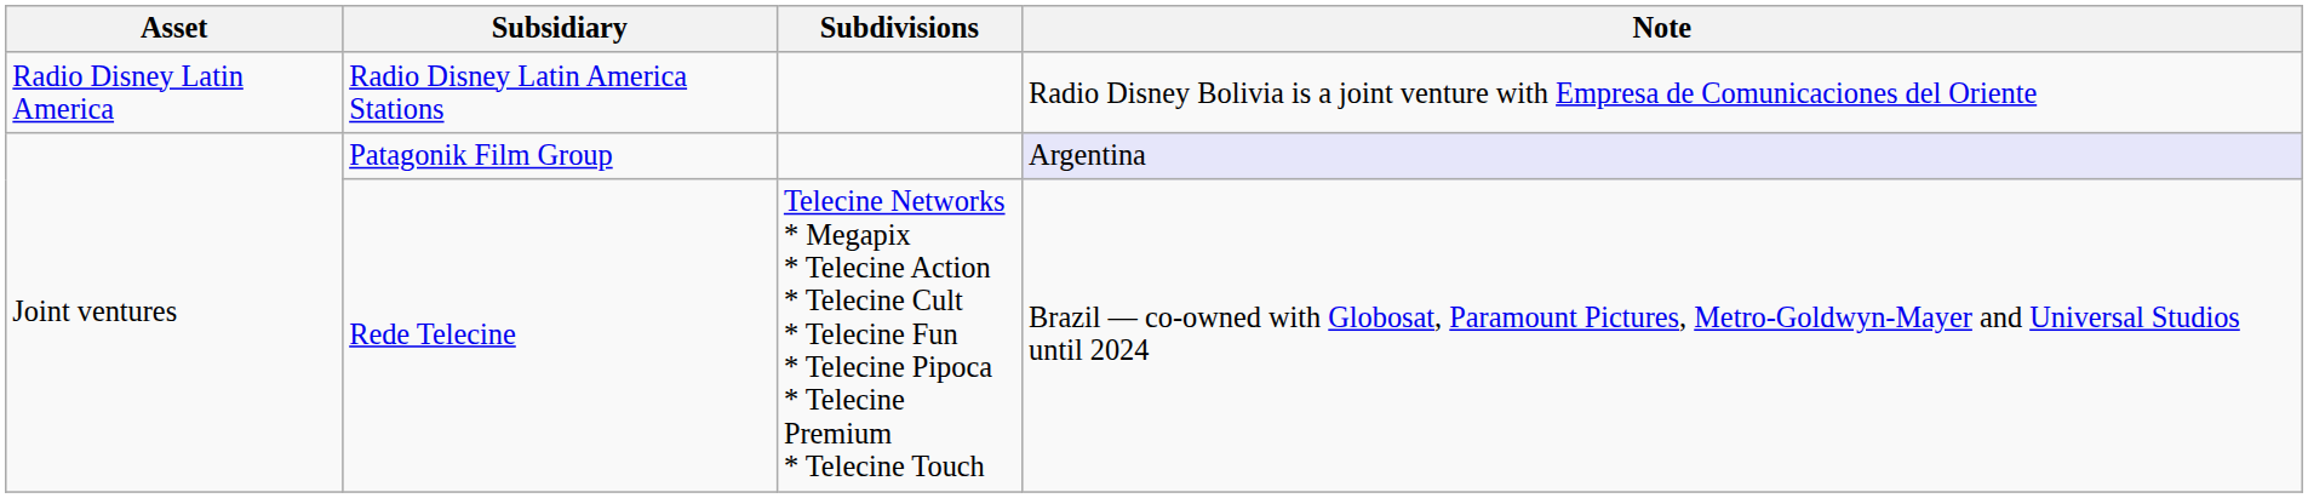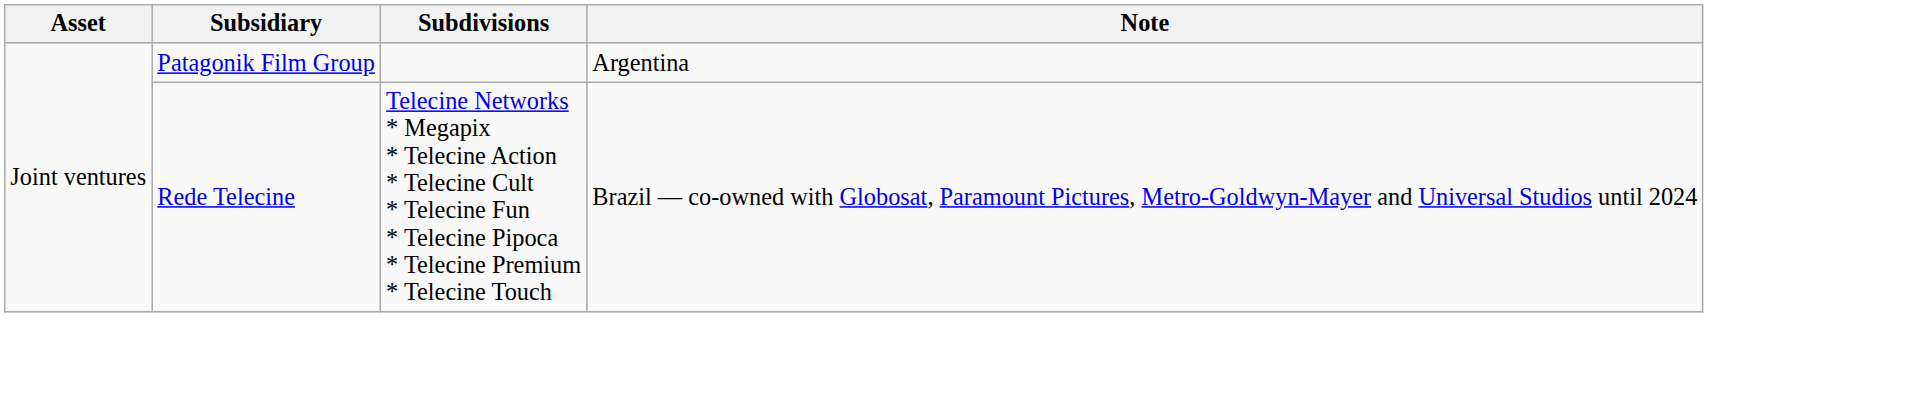- row: Radio Disney Latin America | Radio Disney Latin America Stations | Radio Disney Bolivia is a joint venture with Empresa de Comunicaciones del Oriente
Patagonik Film Group | Note: lavender background -> no background
